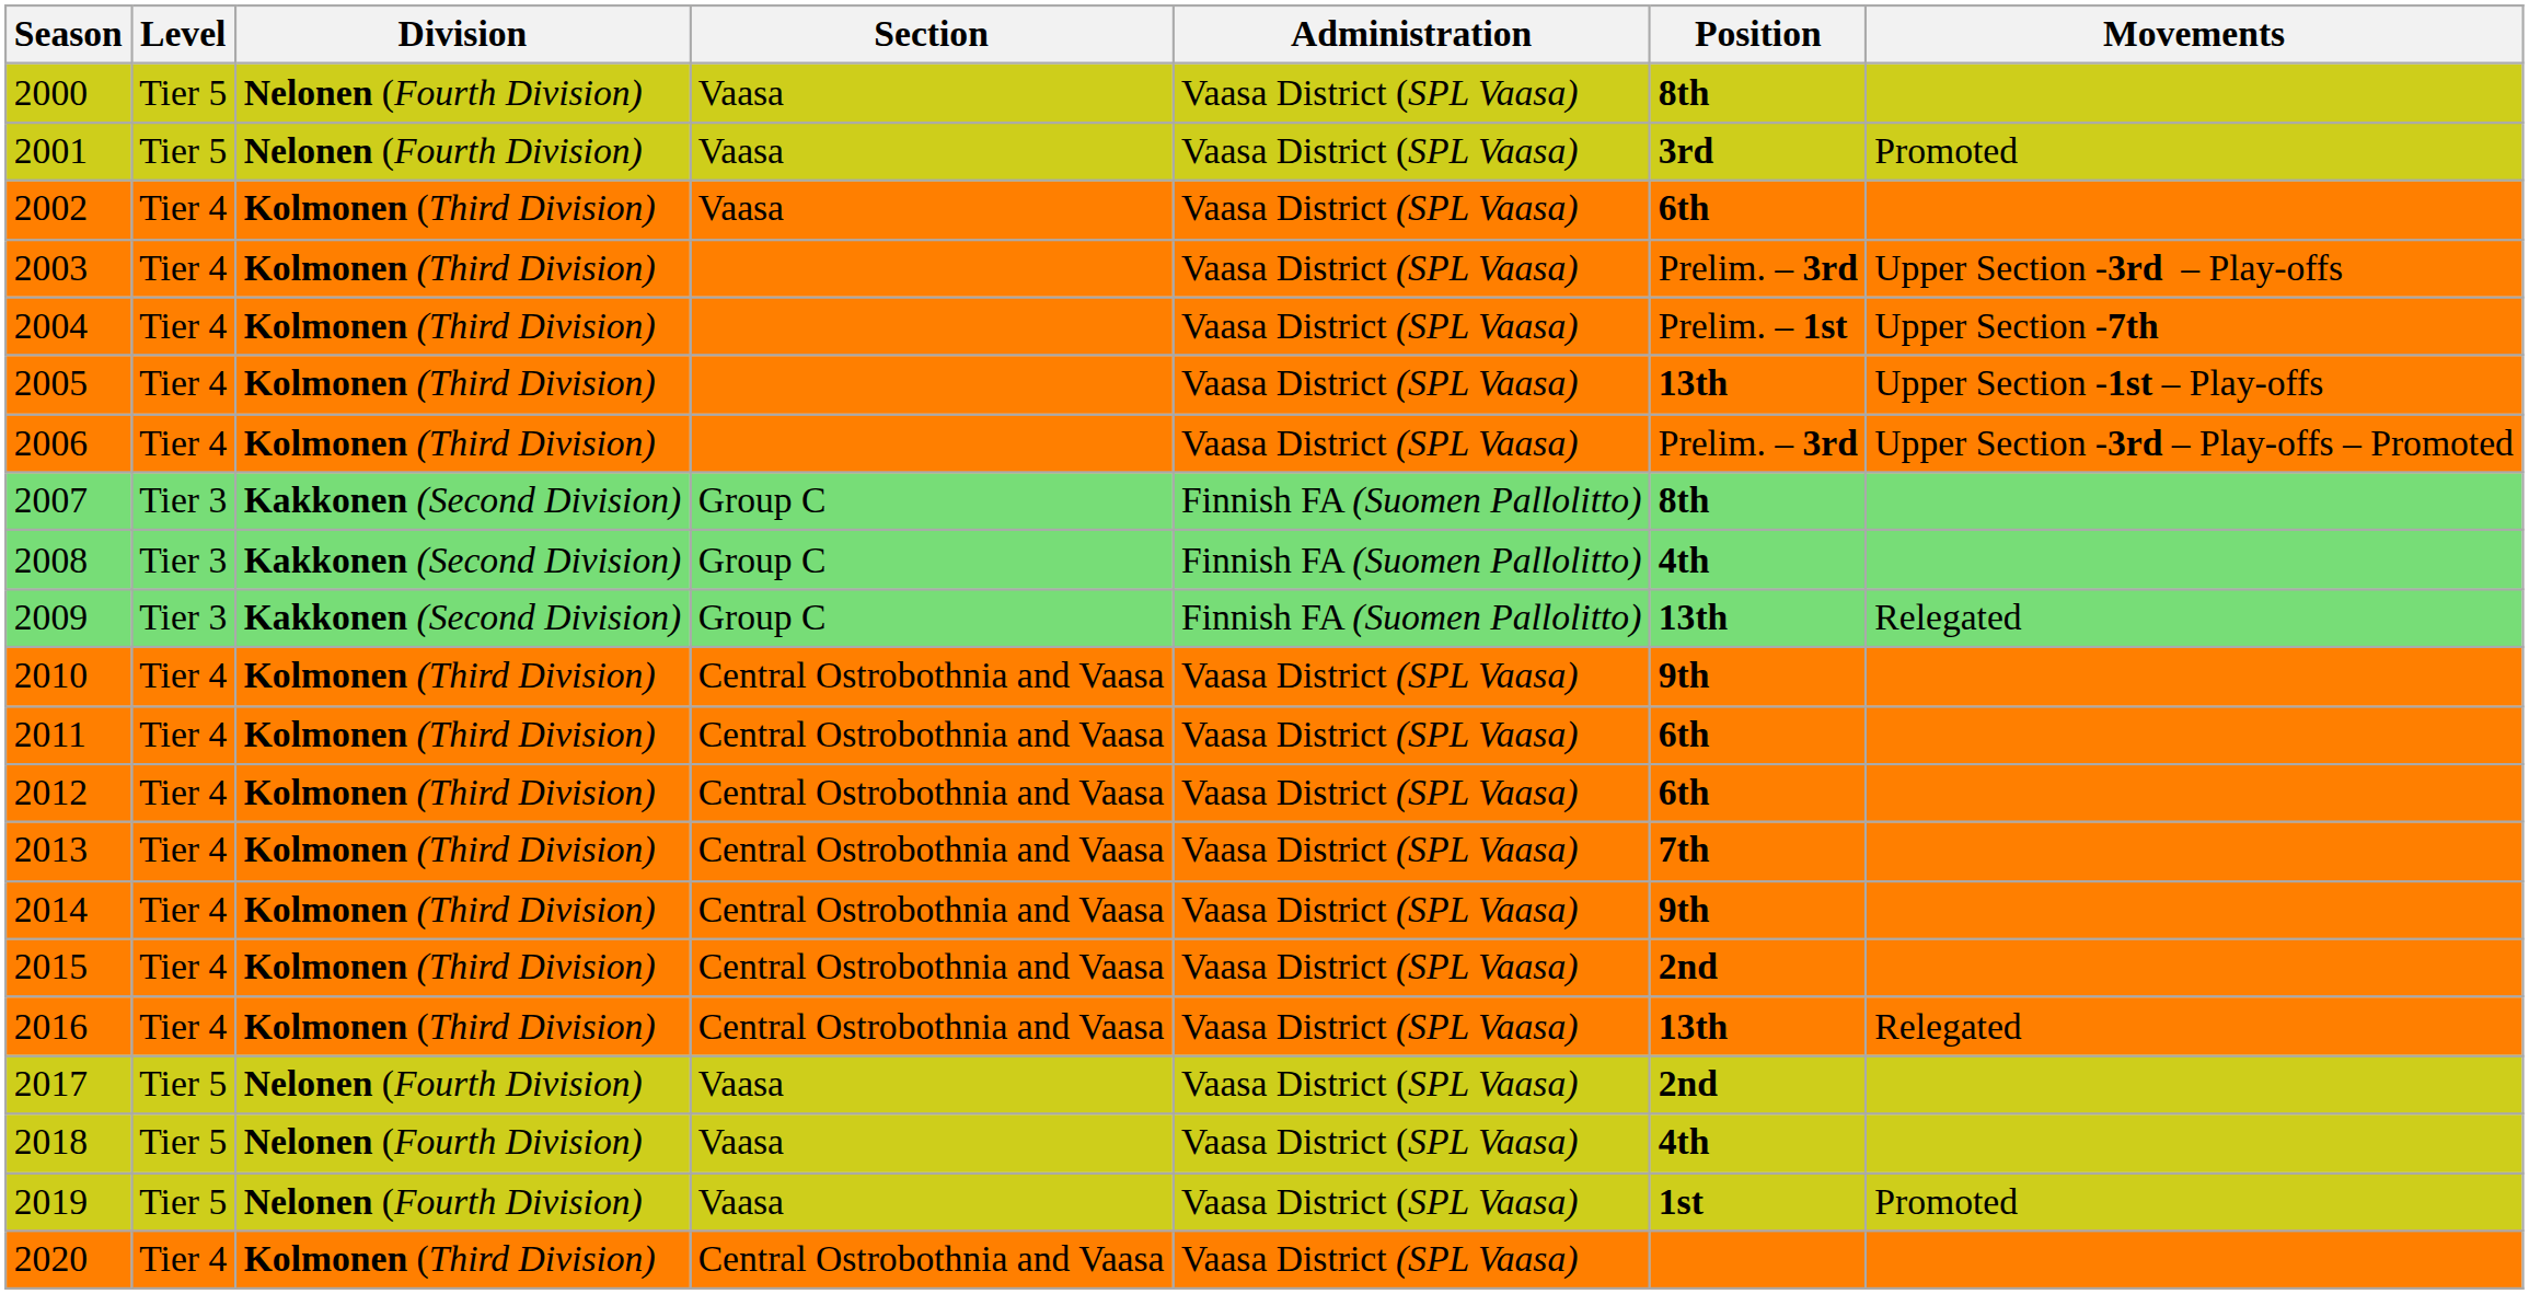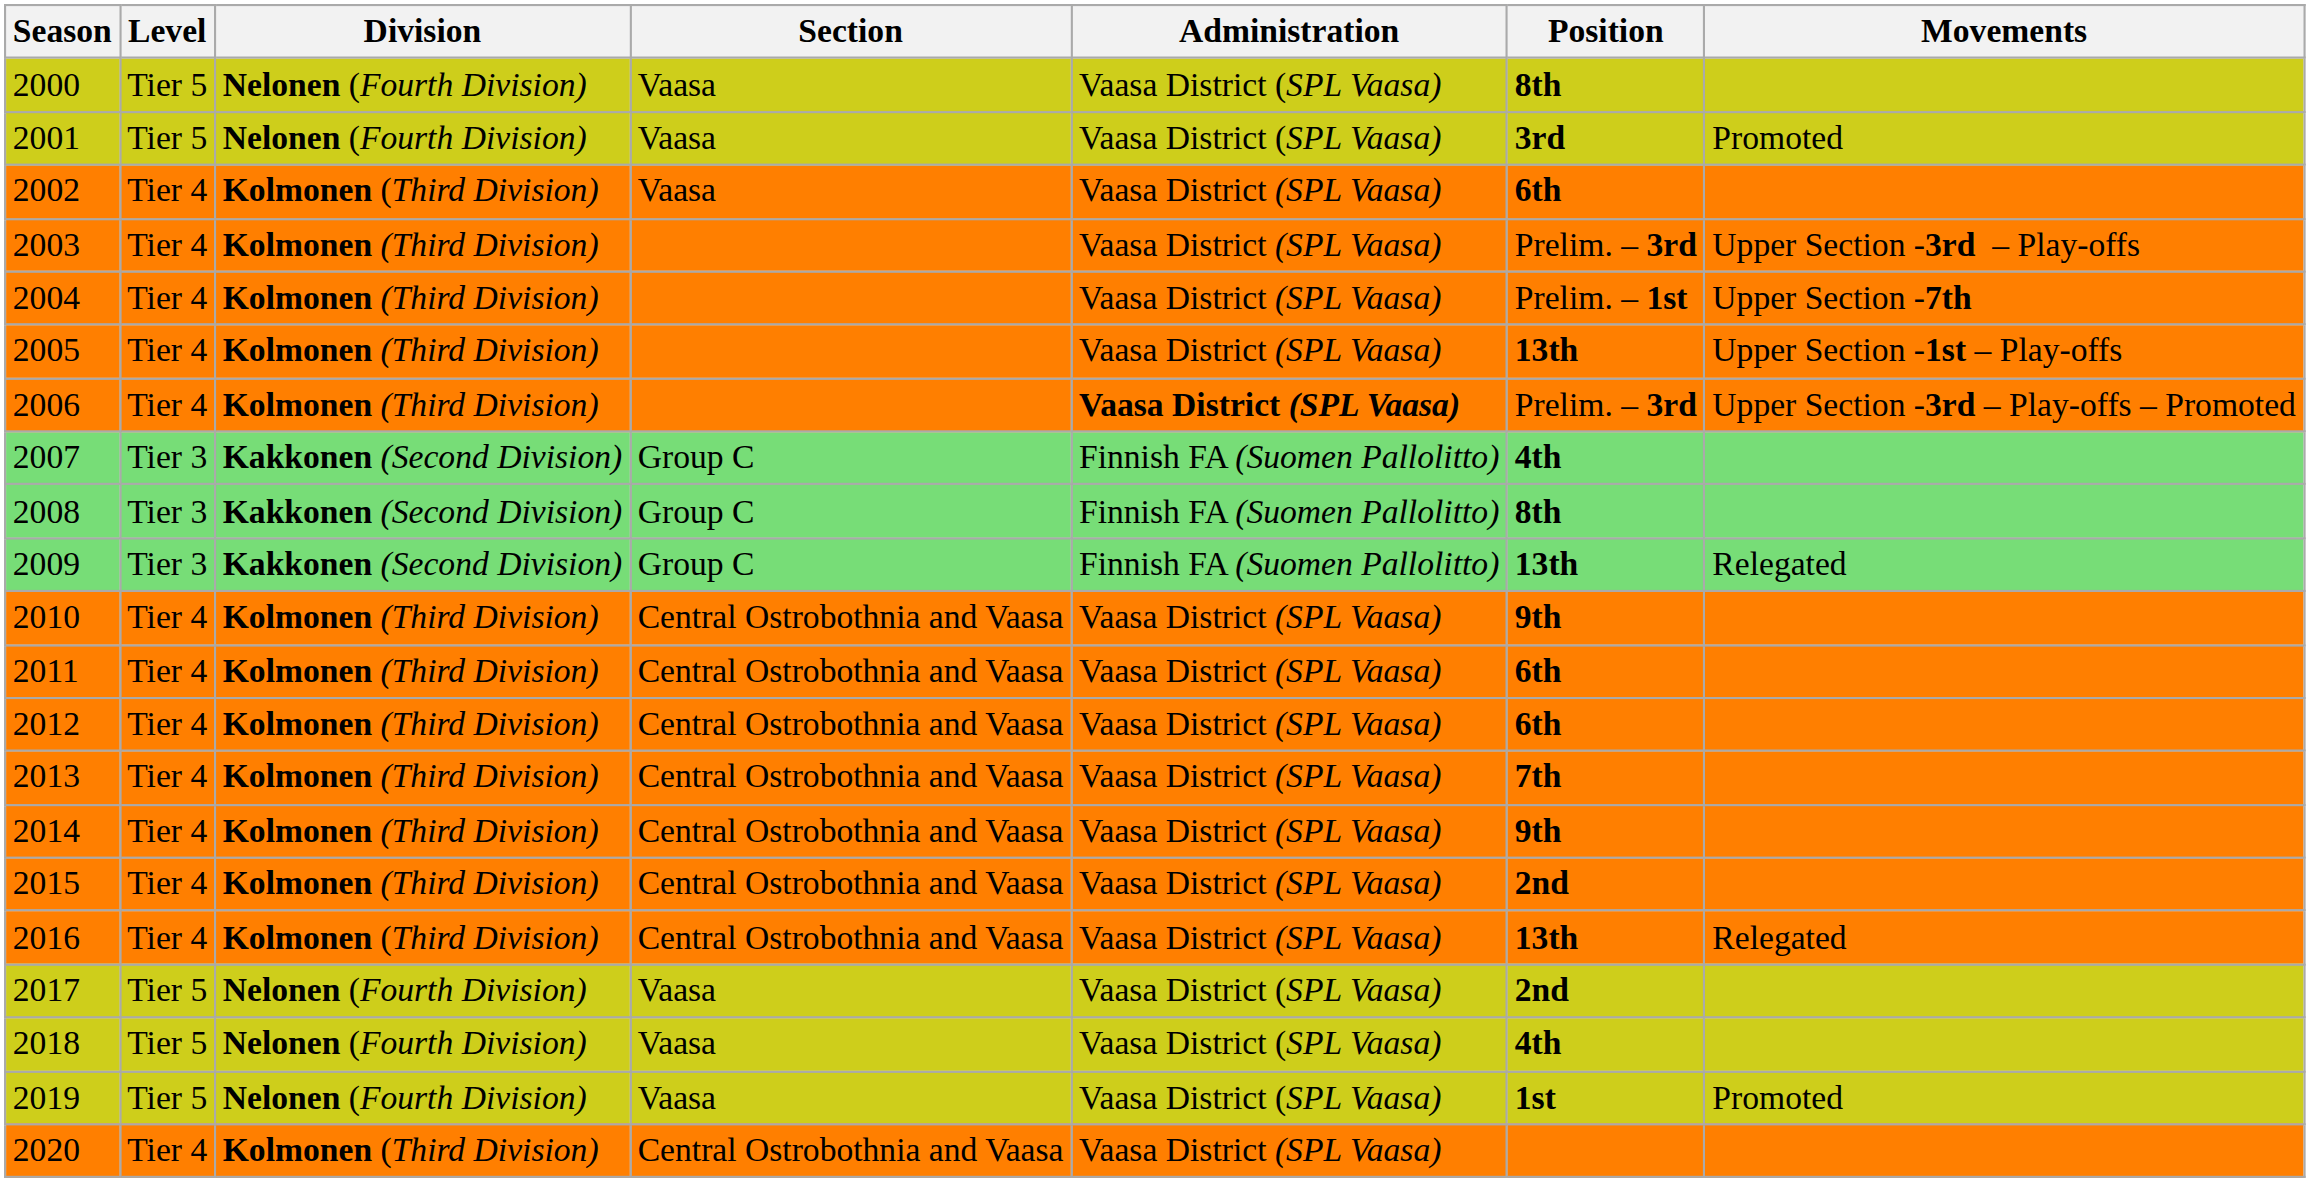2006 | Administration: normal -> bold
2007 | Position: 8th -> 4th
2008 | Position: 4th -> 8th
